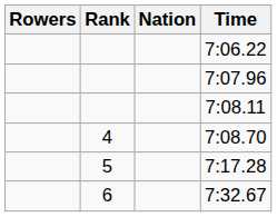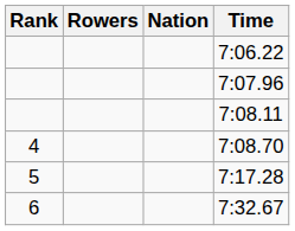columns swapped: Rank <-> Rowers
